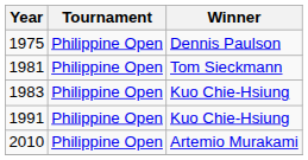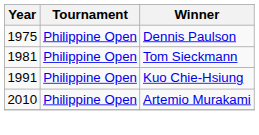- row: 1983 | Philippine Open | Kuo Chie-Hsiung
